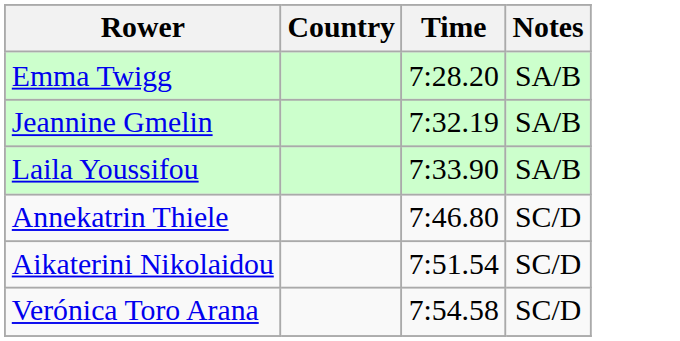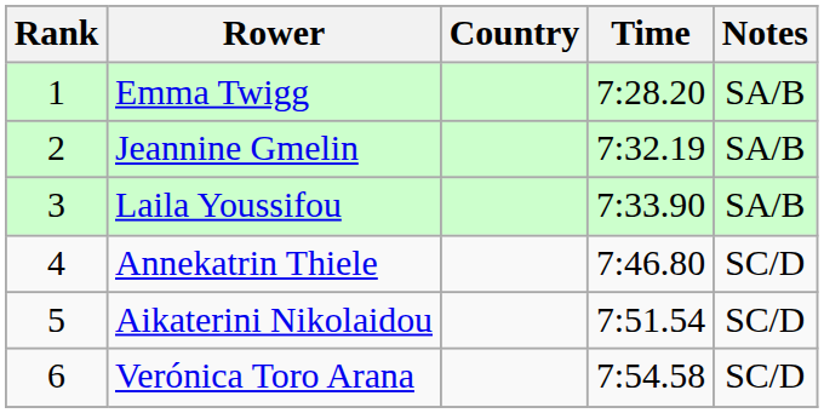+ column: Rank | 1 | 2 | 3 | 4 | 5 | 6
